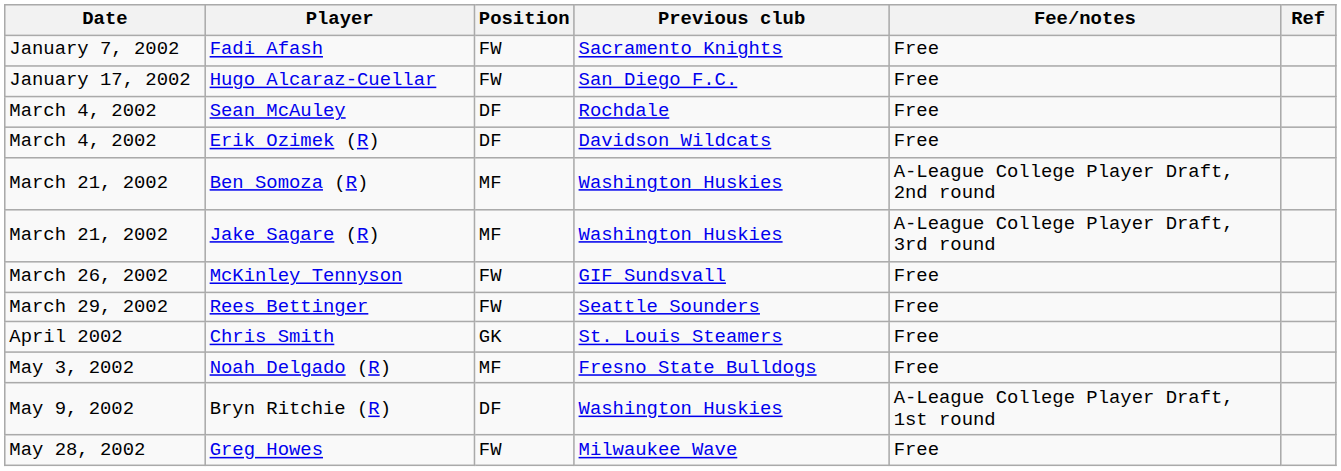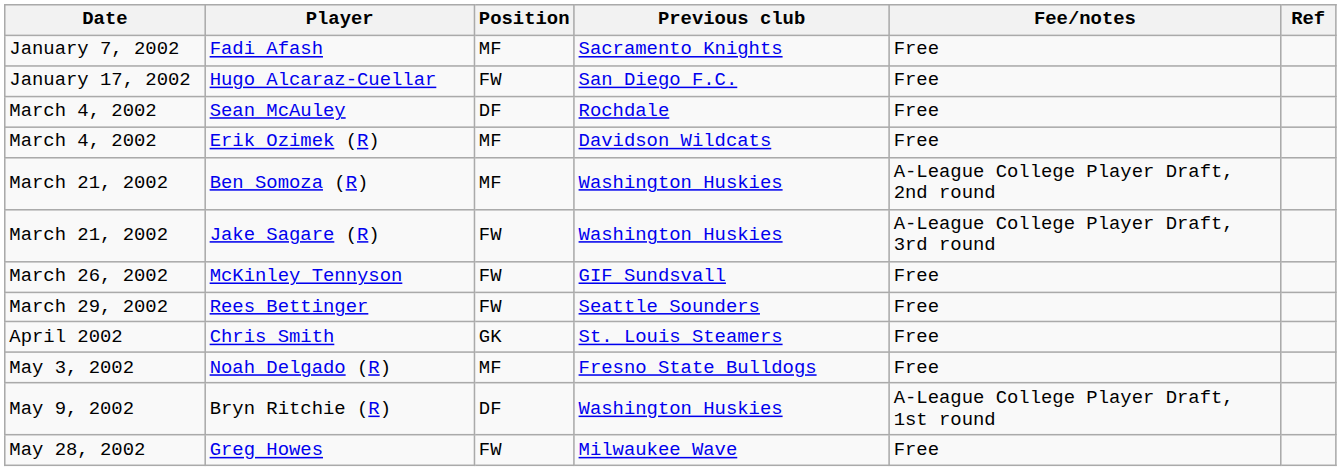Fadi Afash | Position: FW -> MF
Erik Ozimek (R) | Position: DF -> MF
Jake Sagare (R) | Position: MF -> FW
